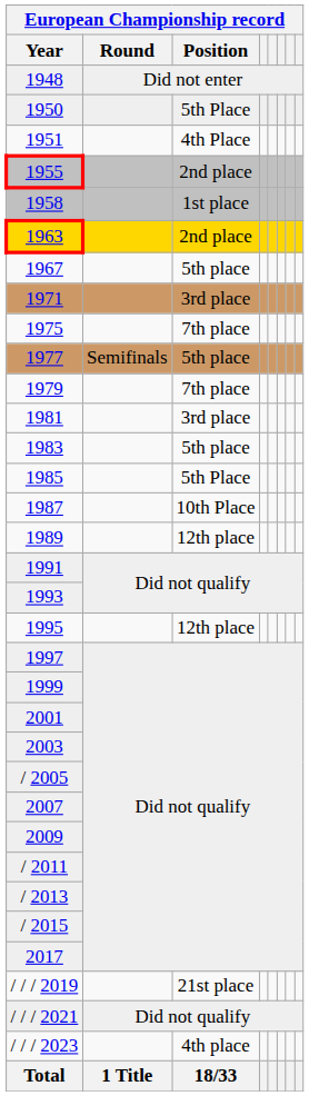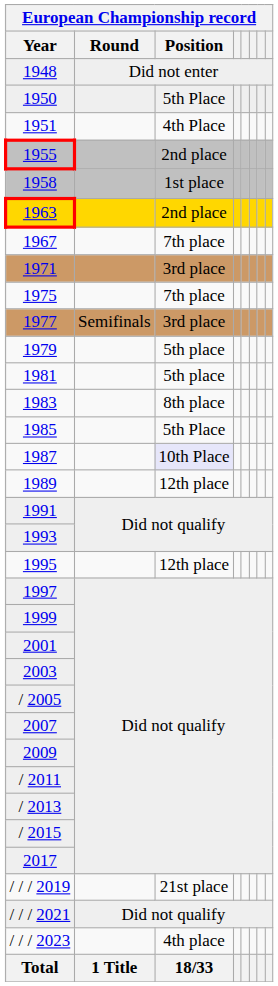1967 | Position: 5th place -> 7th place
1977 | Position: 5th place -> 3rd place
1979 | Position: 7th place -> 5th place
1981 | Position: 3rd place -> 5th place
1983 | Position: 5th place -> 8th place
1987 | Position: no background -> lavender background
